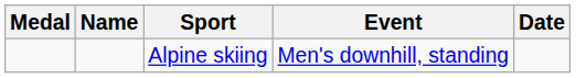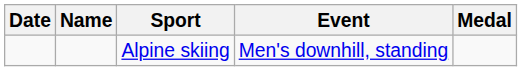columns swapped: Medal <-> Date
